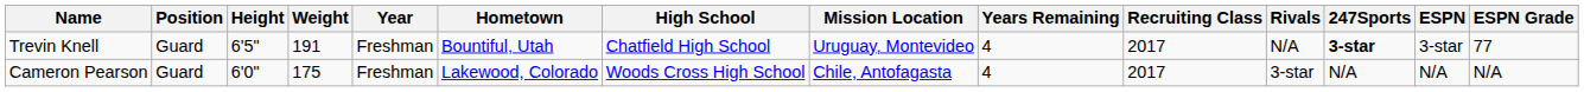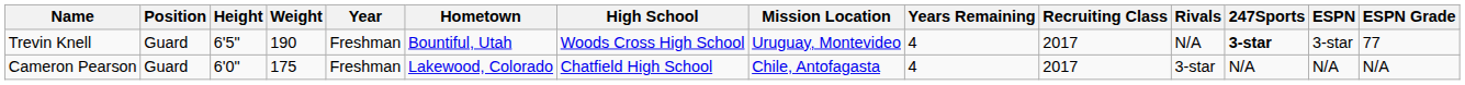Trevin Knell | Weight: 191 -> 190
Trevin Knell | High School: Chatfield High School -> Woods Cross High School
Cameron Pearson | High School: Woods Cross High School -> Chatfield High School
